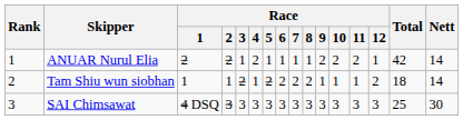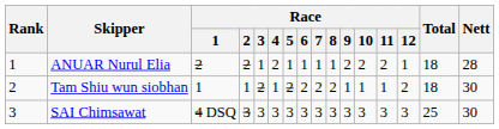ANUAR Nurul Elia | Total: 42 -> 18
ANUAR Nurul Elia | Nett: 14 -> 28
Tam Shiu wun siobhan | Nett: 14 -> 30
